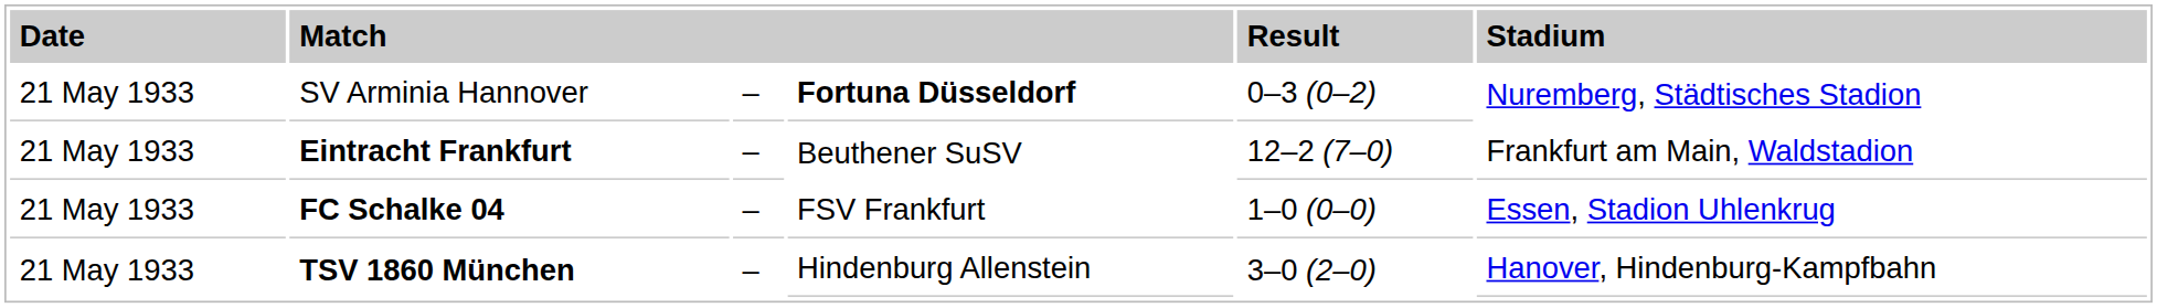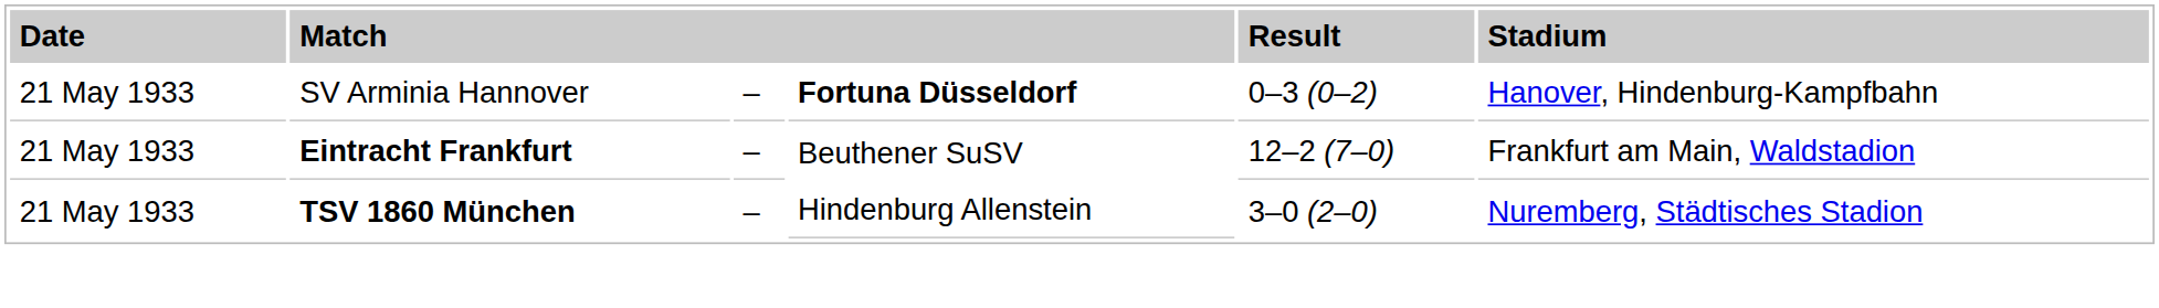SV Arminia Hannover | column 6: Nuremberg, Städtisches Stadion -> Hanover, Hindenburg-Kampfbahn
- row: 21 May 1933 | FC Schalke 04 | – | FSV Frankfurt | 1–0 (0–0) | Essen, Stadion Uhlenkrug
TSV 1860 München | column 6: Hanover, Hindenburg-Kampfbahn -> Nuremberg, Städtisches Stadion
